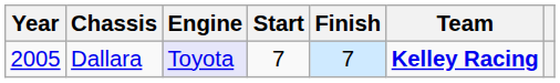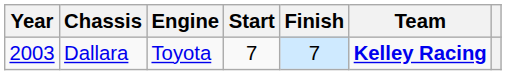Dallara | Year: 2005 -> 2003
Dallara | Engine: lavender background -> no background
